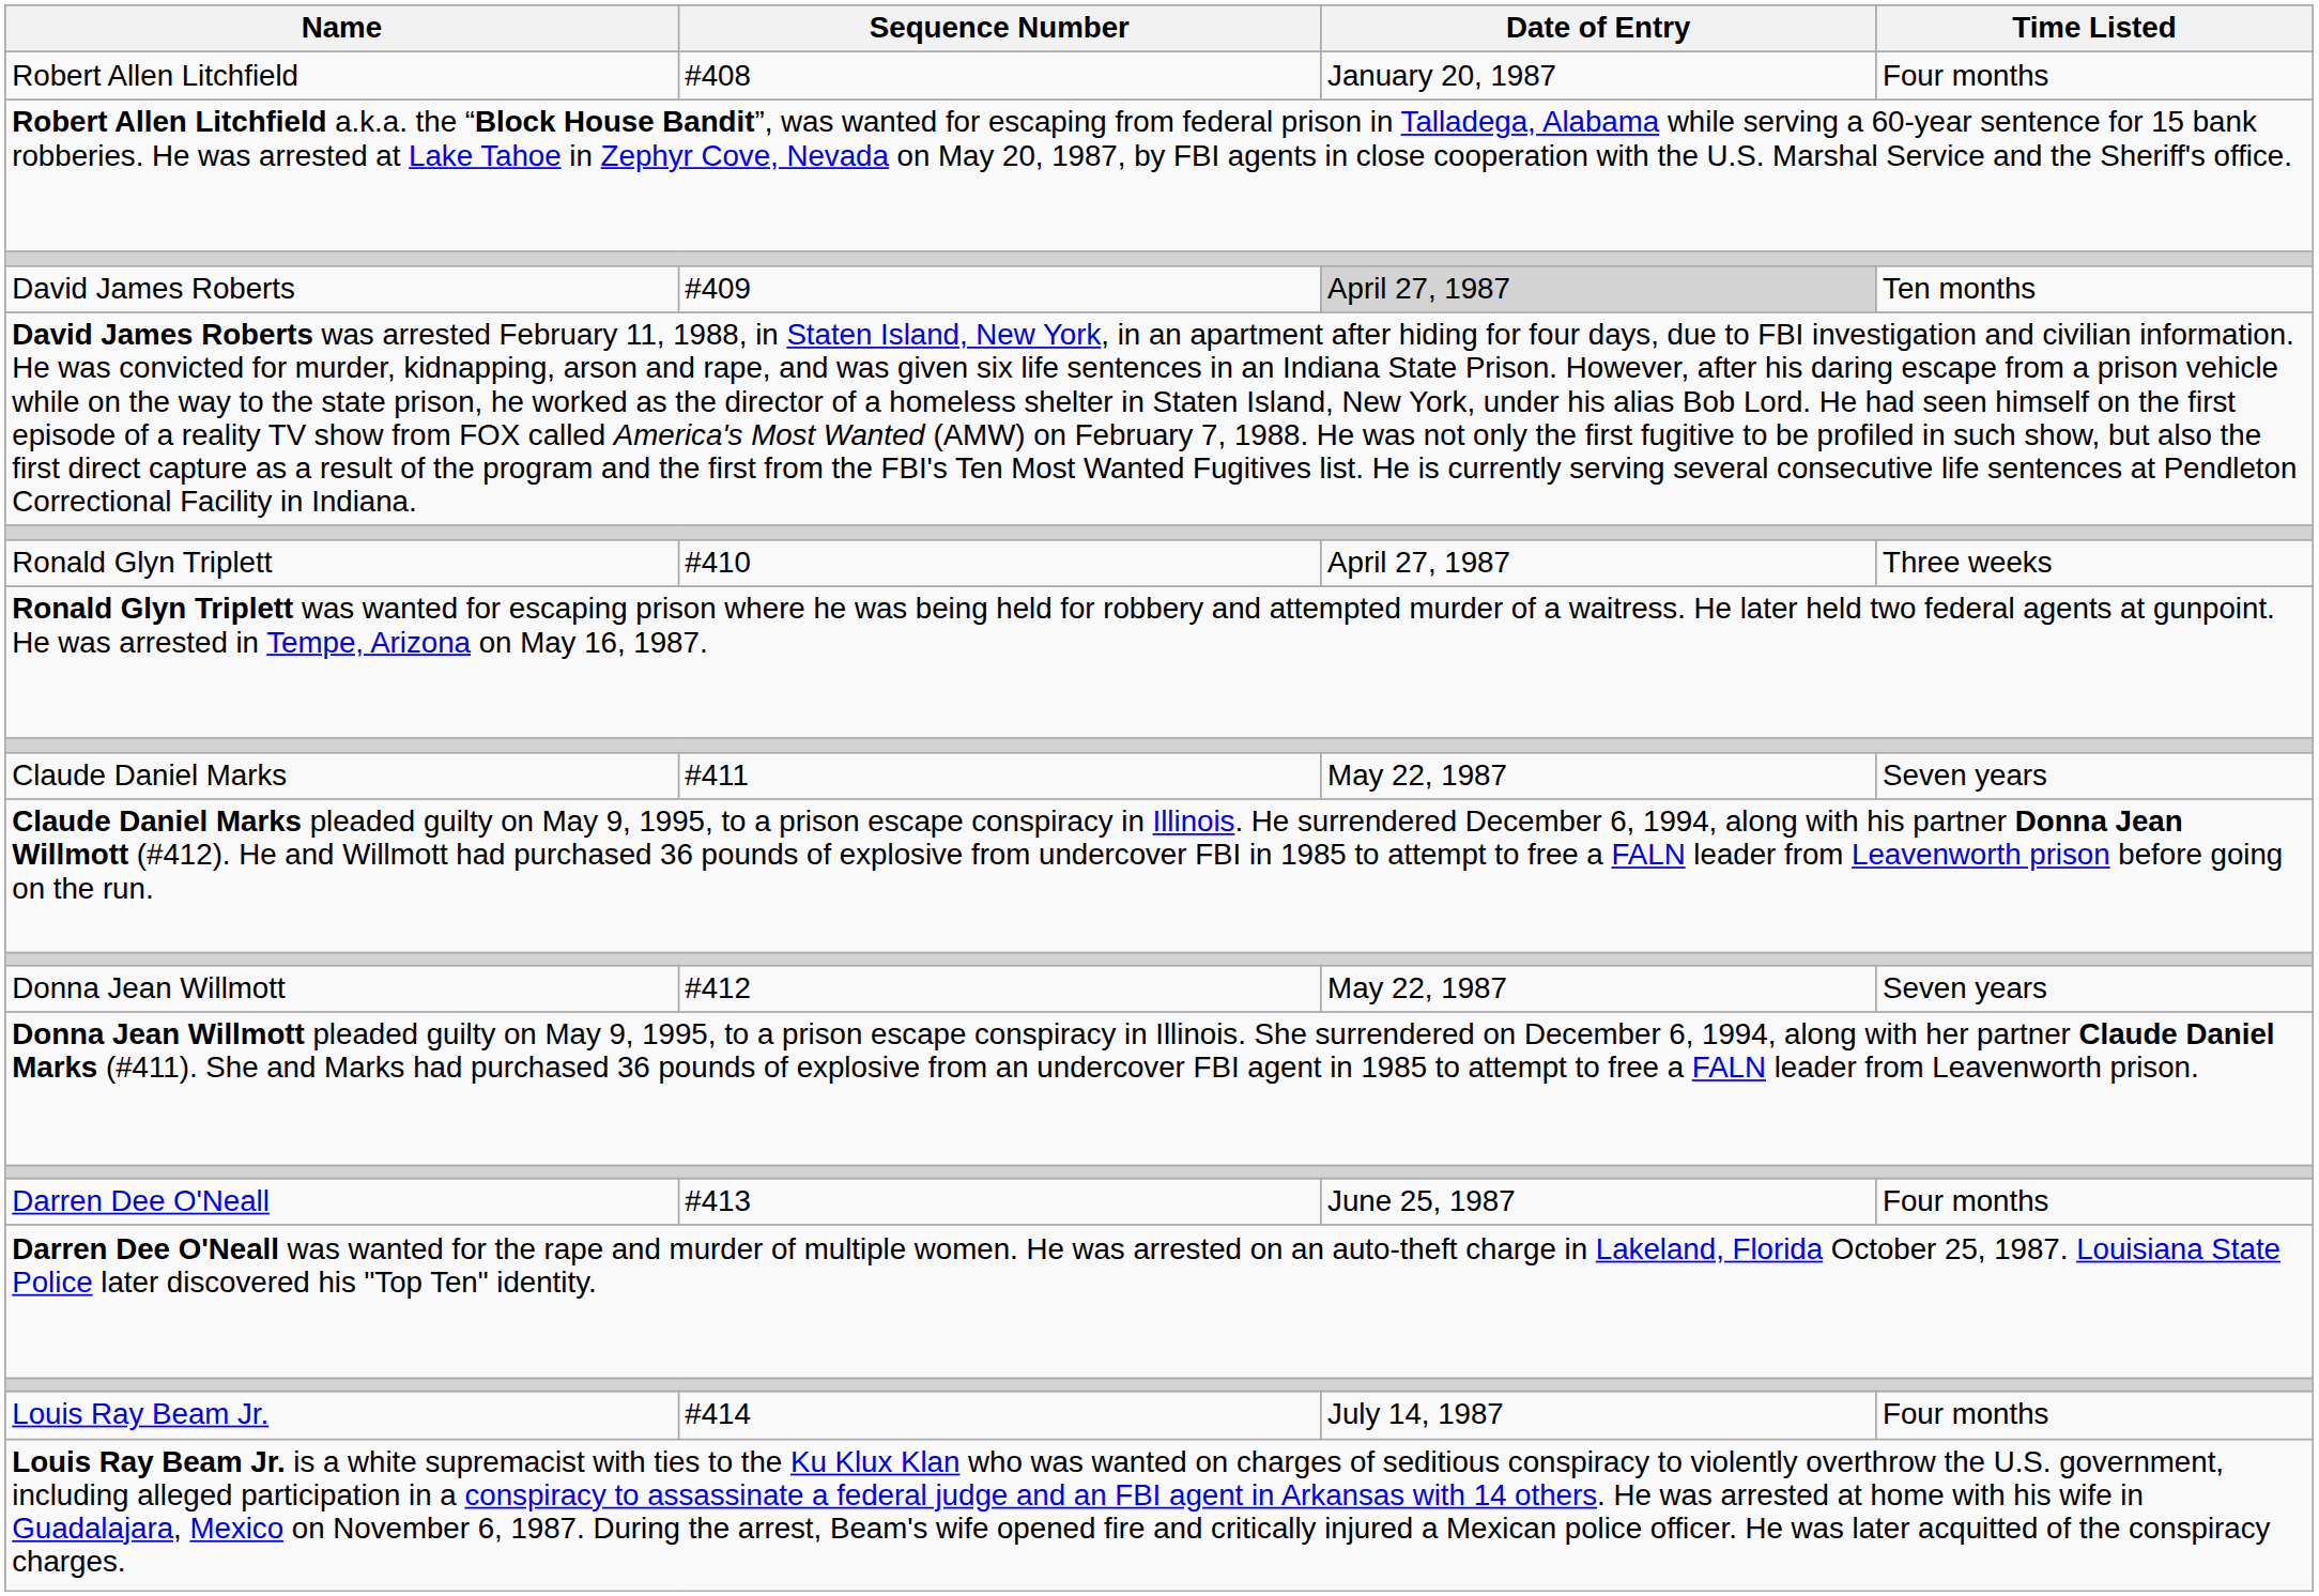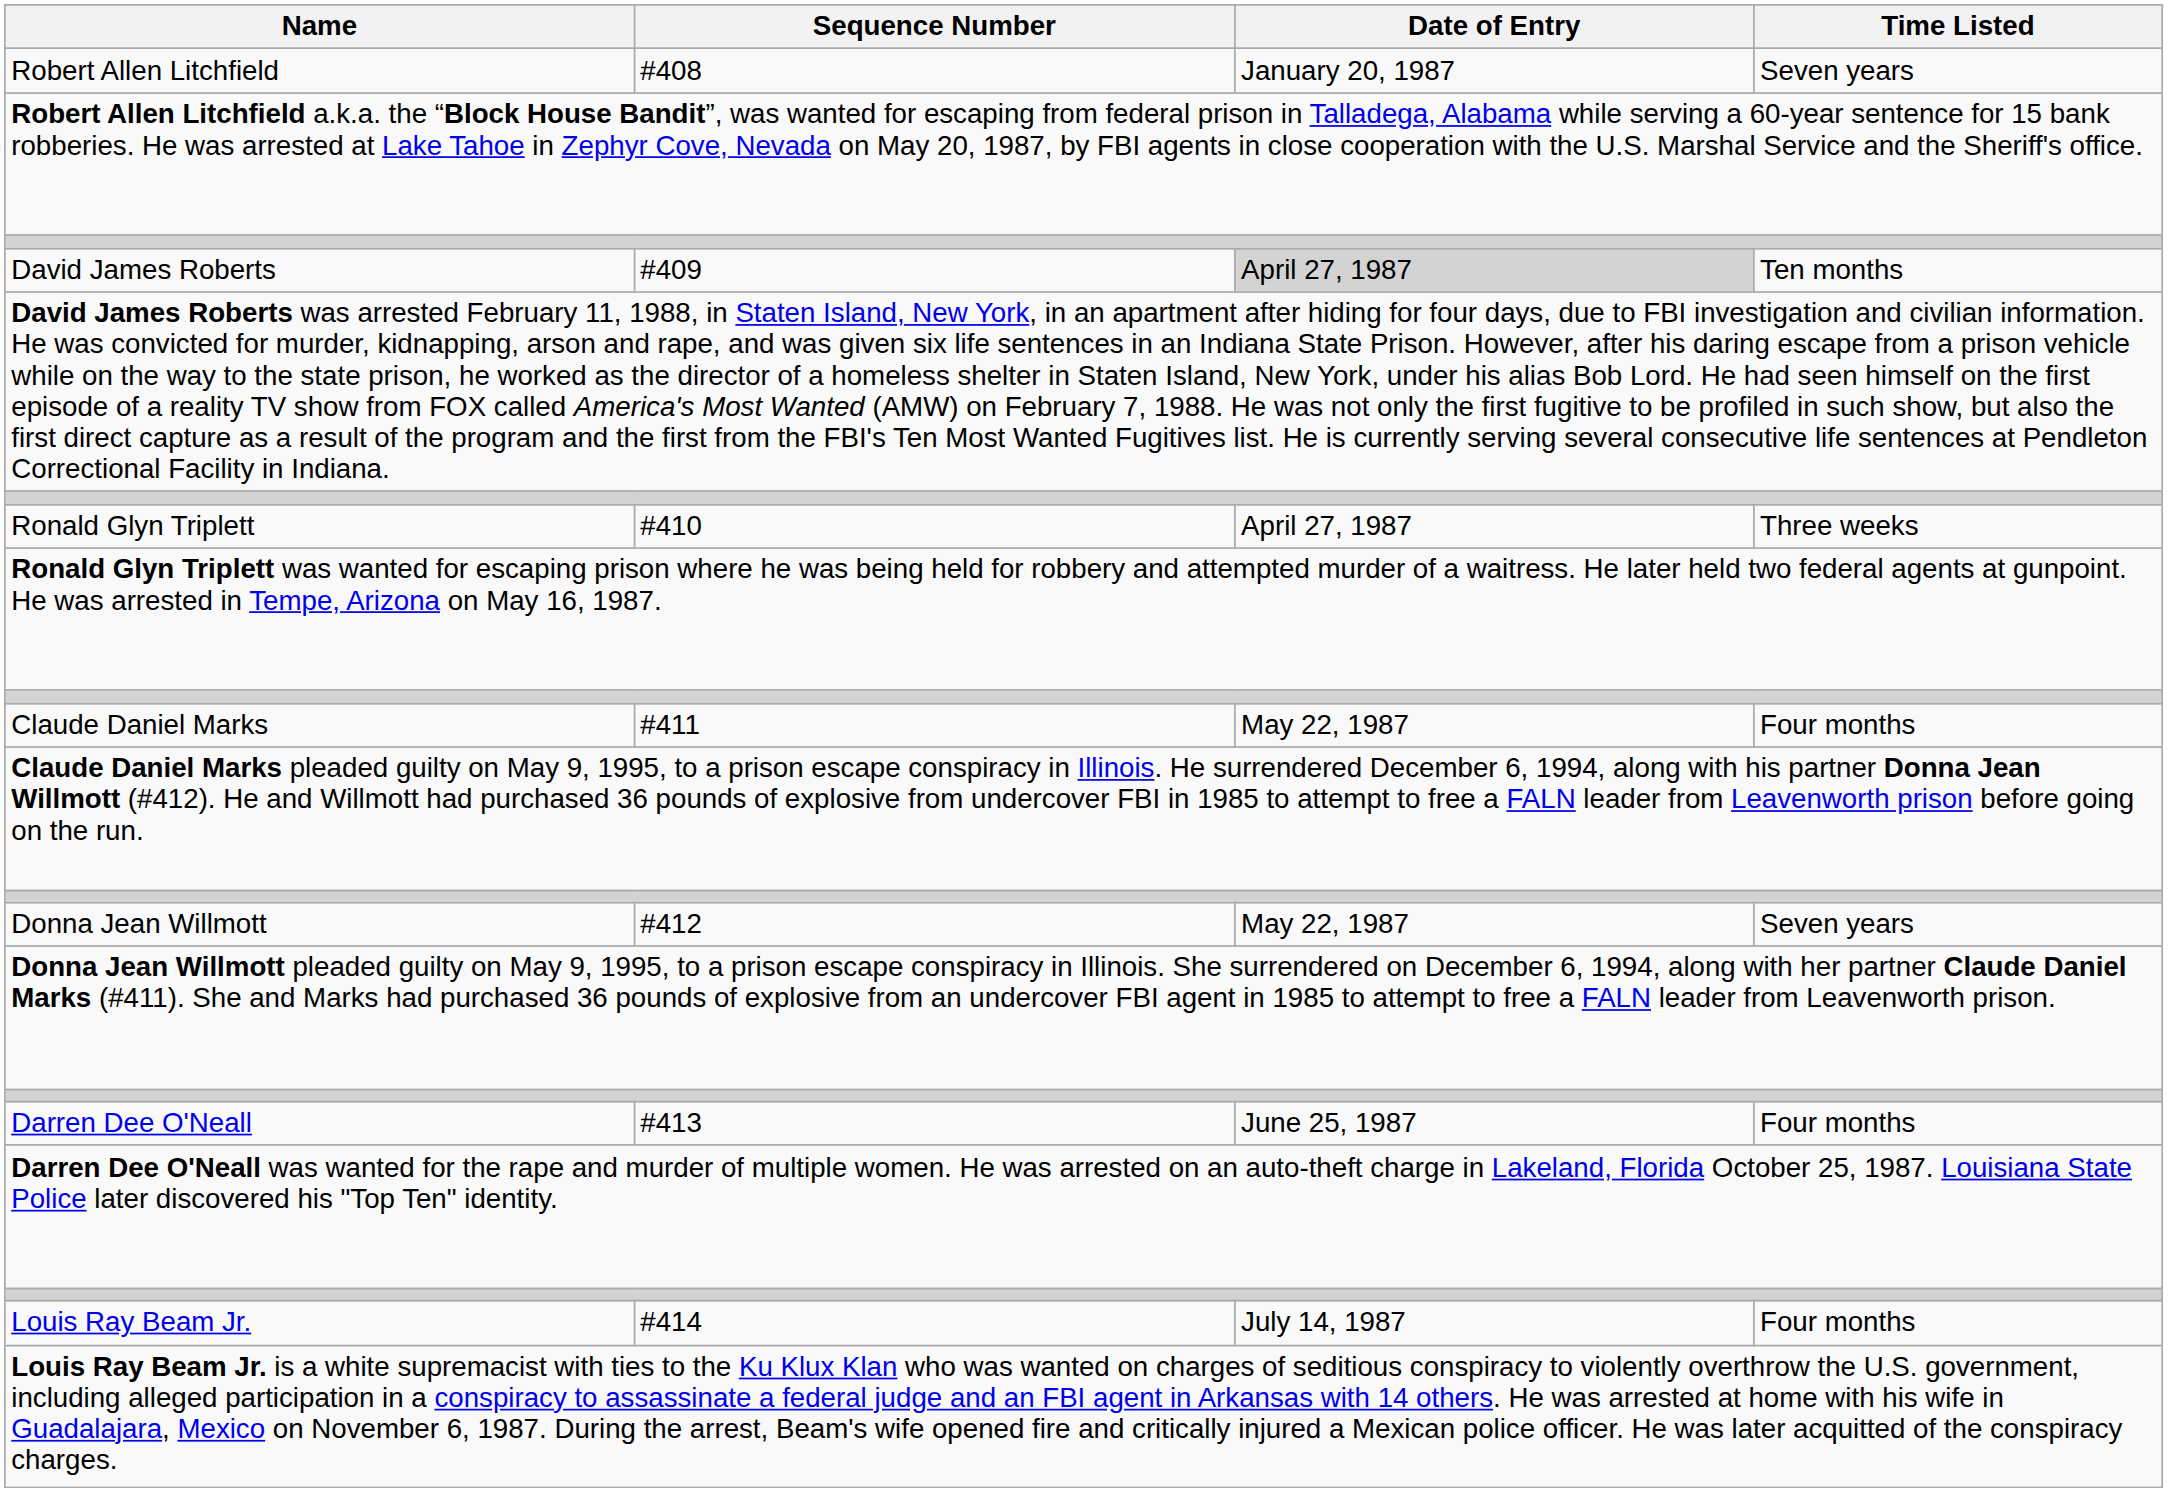Robert Allen Litchfield | Time Listed: Four months -> Seven years
Claude Daniel Marks | Time Listed: Seven years -> Four months
